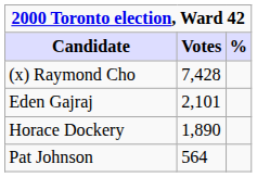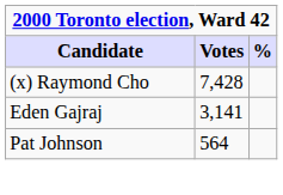Eden Gajraj | Votes: 2,101 -> 3,141
- row: Horace Dockery | 1,890
